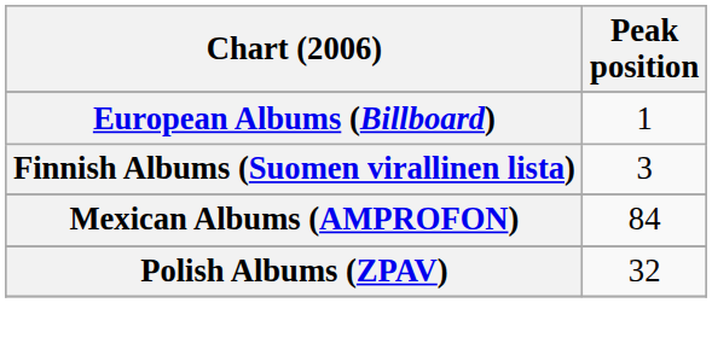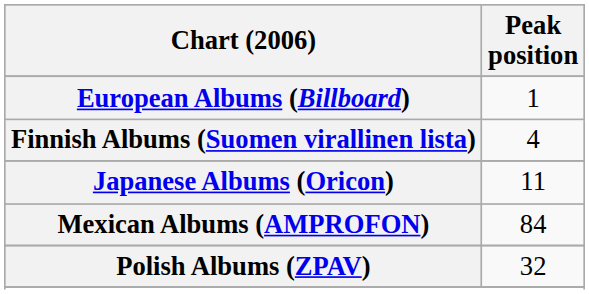Finnish Albums (Suomen virallinen lista) | Peak position: 3 -> 4
+ row: Japanese Albums (Oricon) | 11
